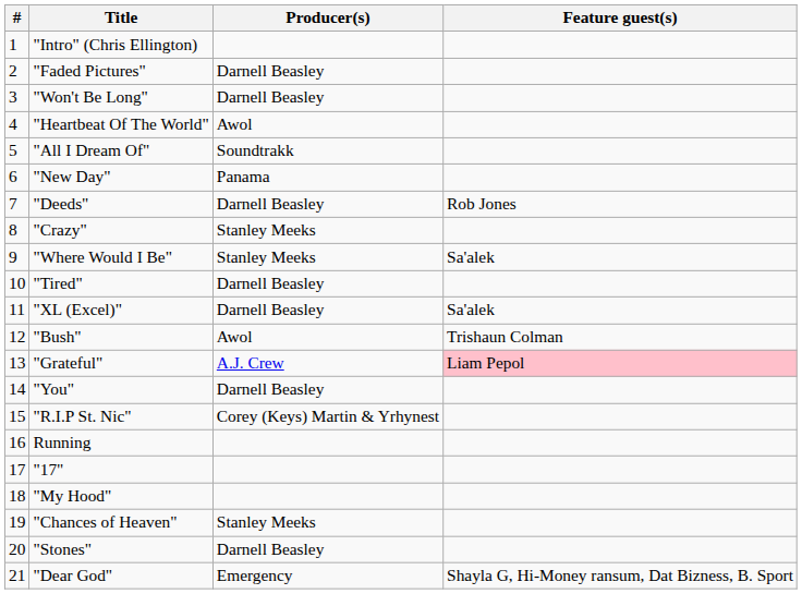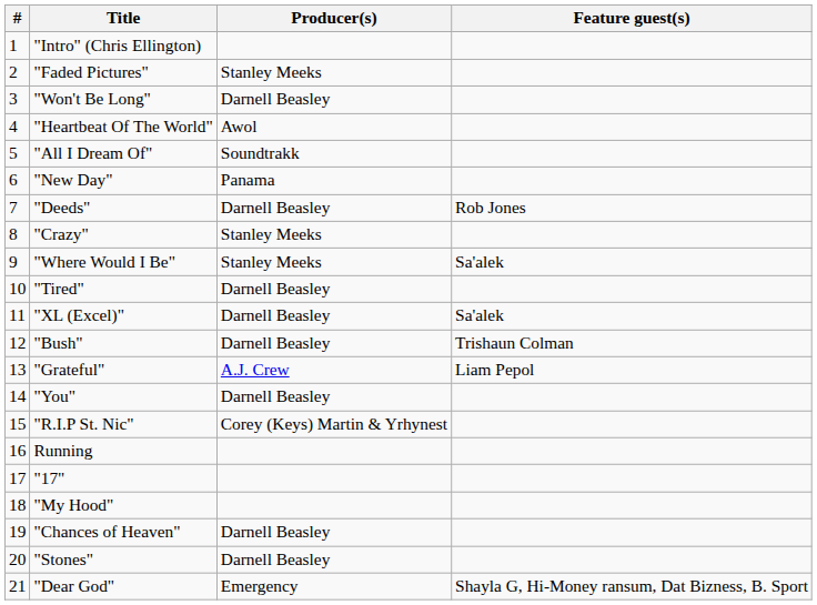"Faded Pictures" | Producer(s): Darnell Beasley -> Stanley Meeks
"Bush" | Producer(s): Awol -> Darnell Beasley
"Grateful" | Feature guest(s): pink background -> no background
"Chances of Heaven" | Producer(s): Stanley Meeks -> Darnell Beasley
